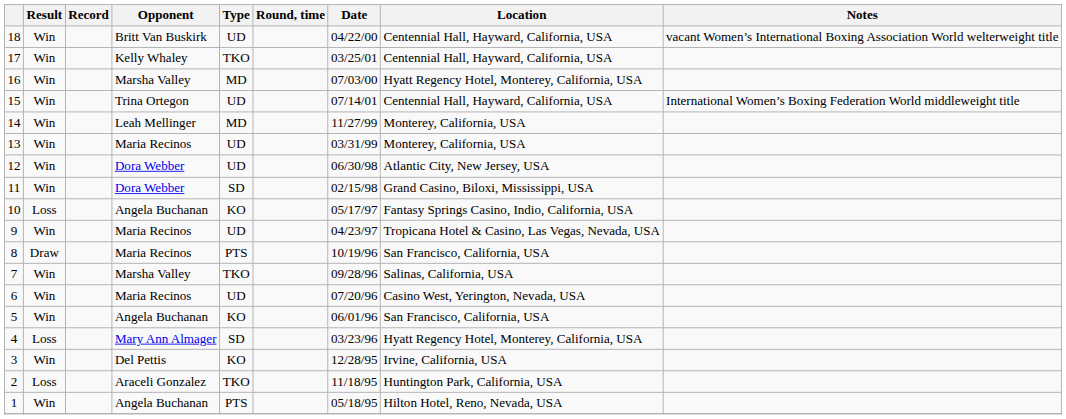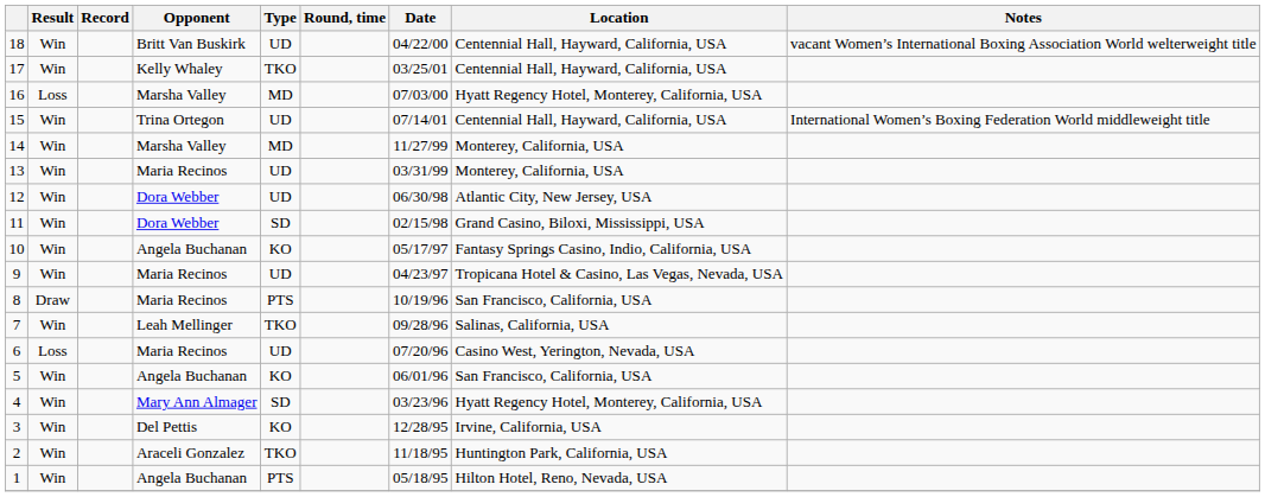16 | Result: Win -> Loss
14 | Opponent: Leah Mellinger -> Marsha Valley
10 | Result: Loss -> Win
7 | Opponent: Marsha Valley -> Leah Mellinger
6 | Result: Win -> Loss
4 | Result: Loss -> Win
2 | Result: Loss -> Win
